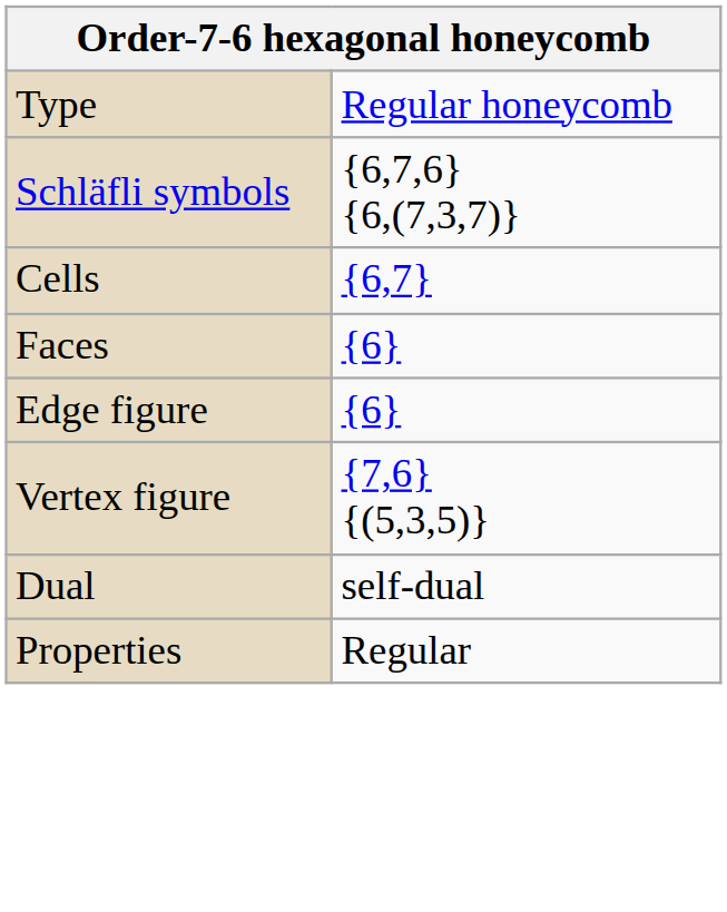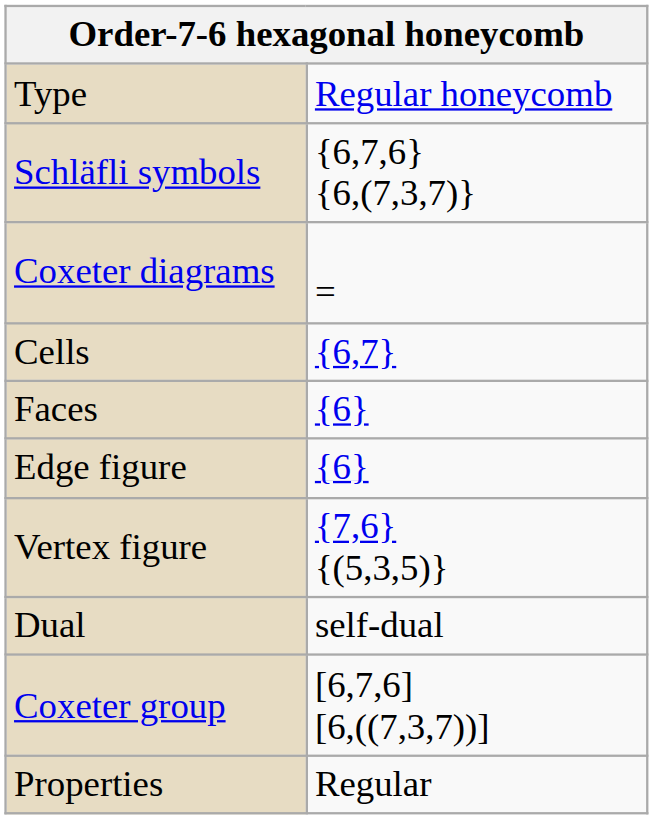+ row: Coxeter diagrams | =
+ row: Coxeter group | [6,7,6] [6,((7,3,7))]
